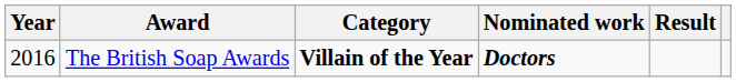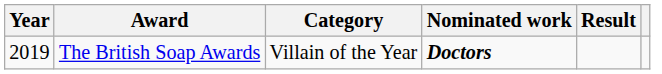The British Soap Awards | Year: 2016 -> 2019
The British Soap Awards | Category: bold -> normal
